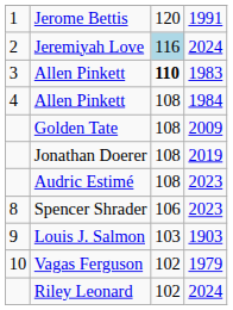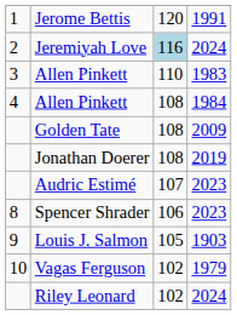Allen Pinkett / 1983 | column 3: bold -> normal
Audric Estimé | column 3: 108 -> 107
Louis J. Salmon | column 3: 103 -> 105
